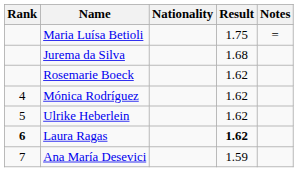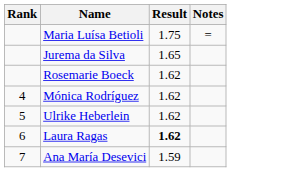- column: Nationality
Jurema da Silva | Result: 1.68 -> 1.65
Laura Ragas | Rank: bold -> normal
